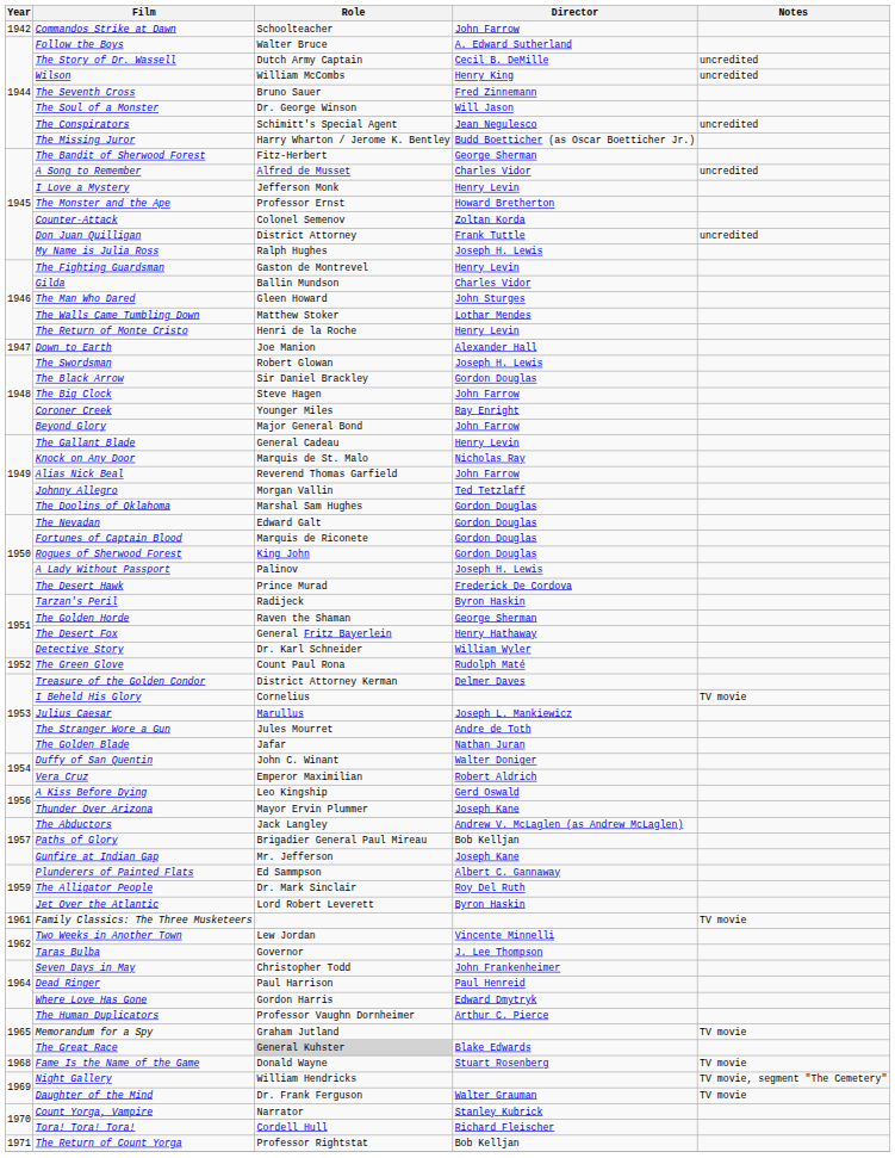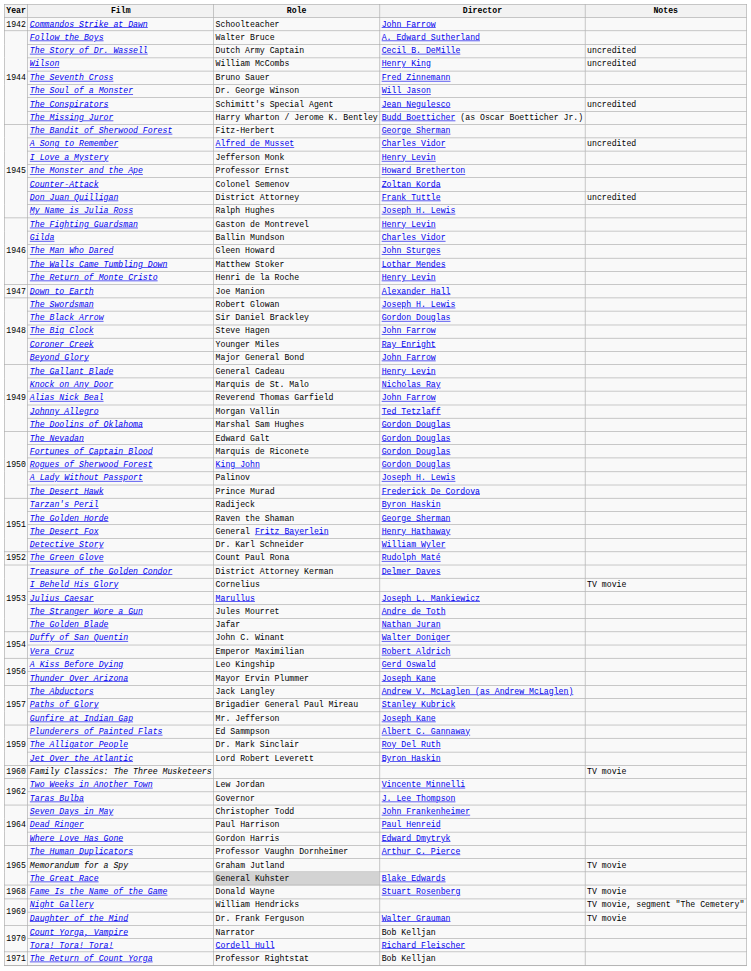Paths of Glory | Director: Bob Kelljan -> Stanley Kubrick
Family Classics: The Three Musketeers | Year: 1961 -> 1960
Count Yorga, Vampire | Director: Stanley Kubrick -> Bob Kelljan
